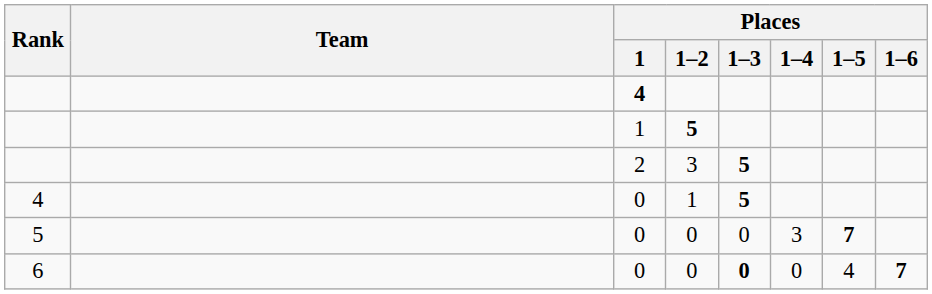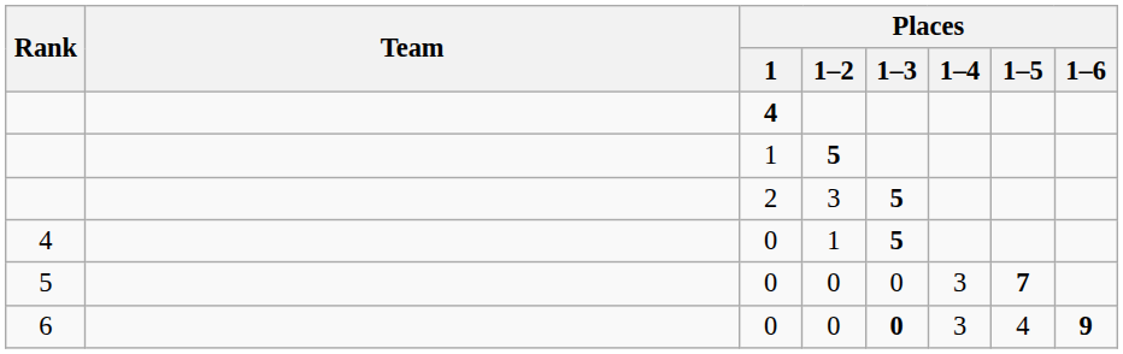6 / 0 | Places / 1–4: 0 -> 3
6 / 0 | Places / 1–6: 7 -> 9
